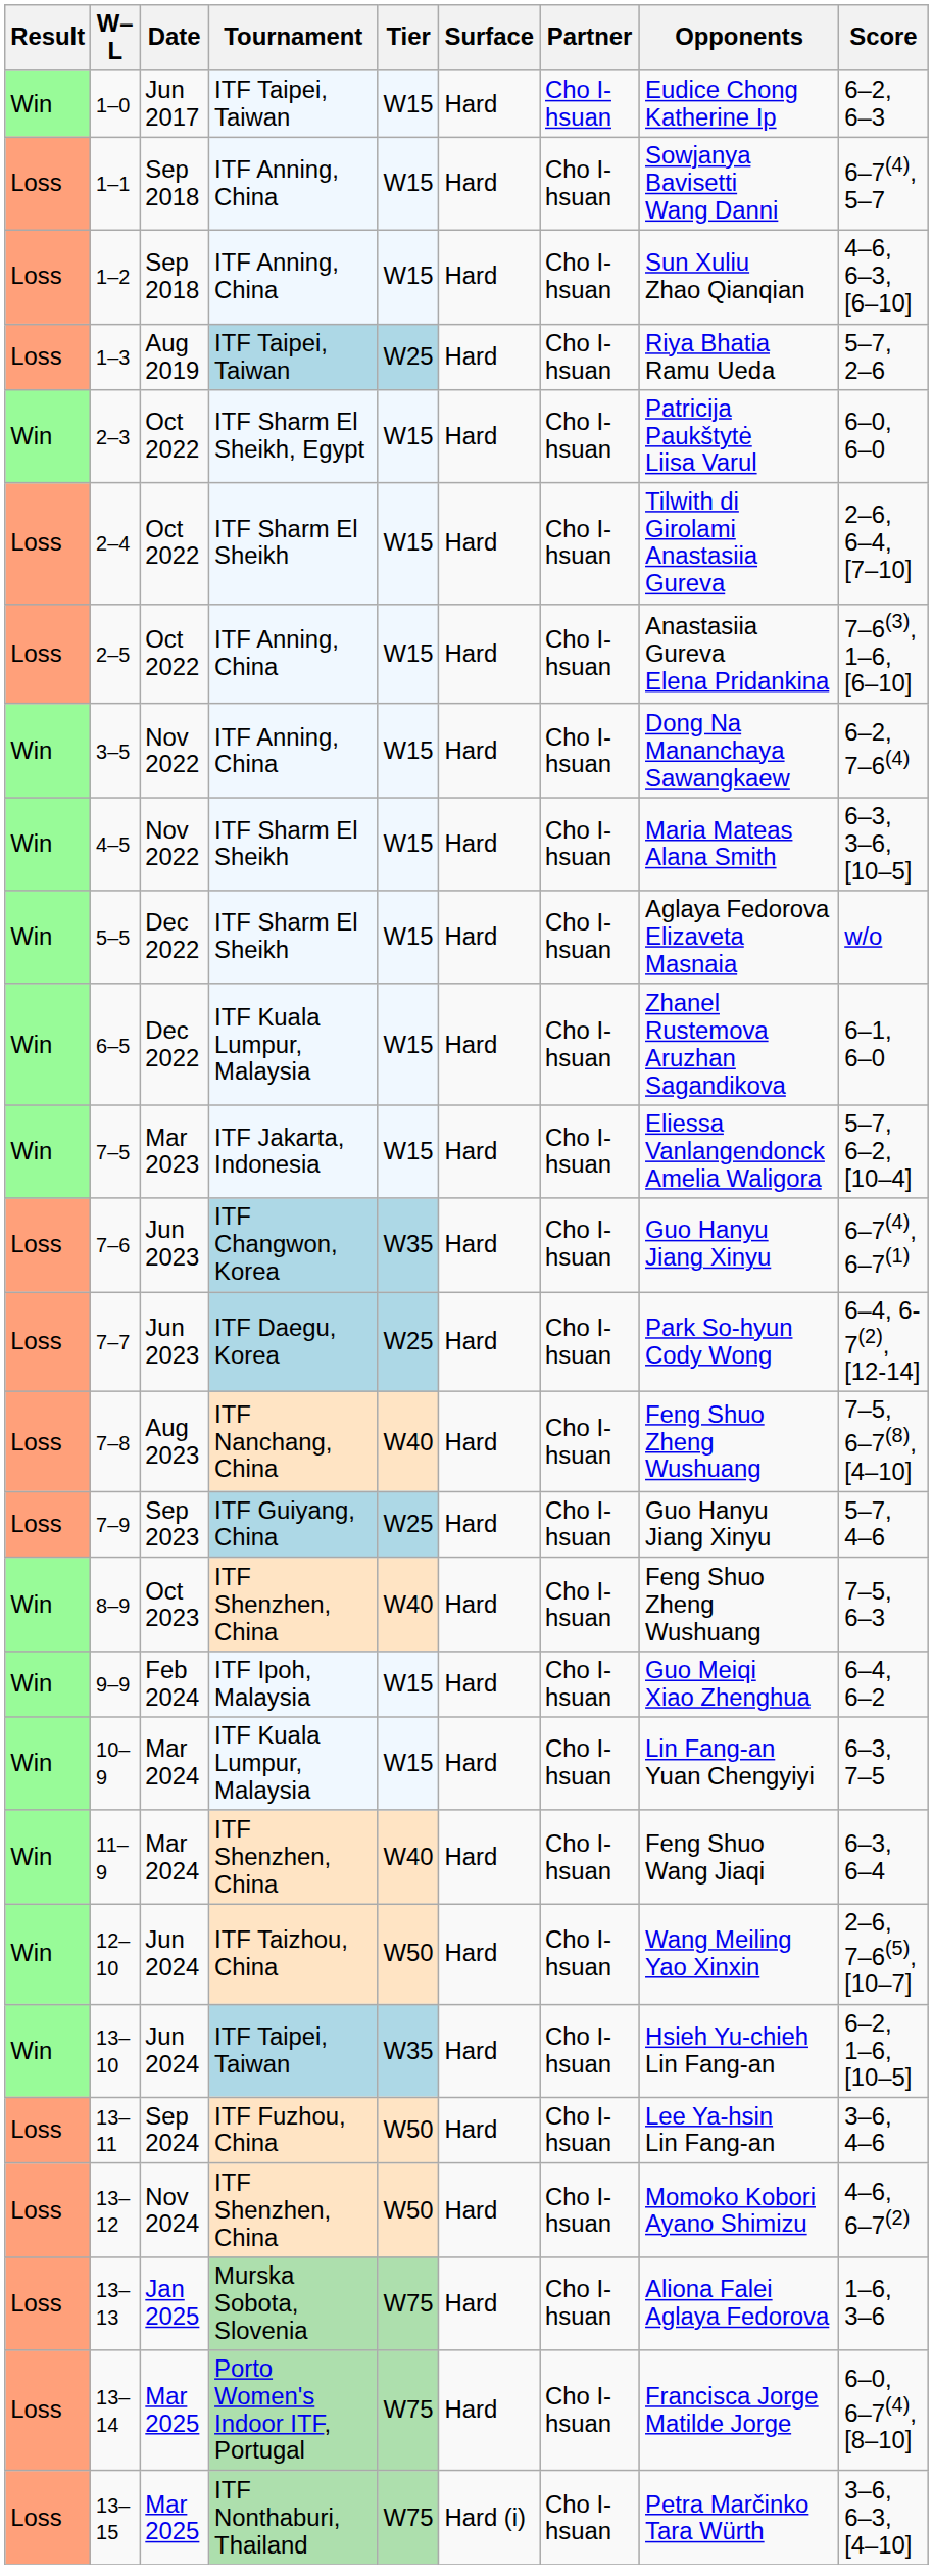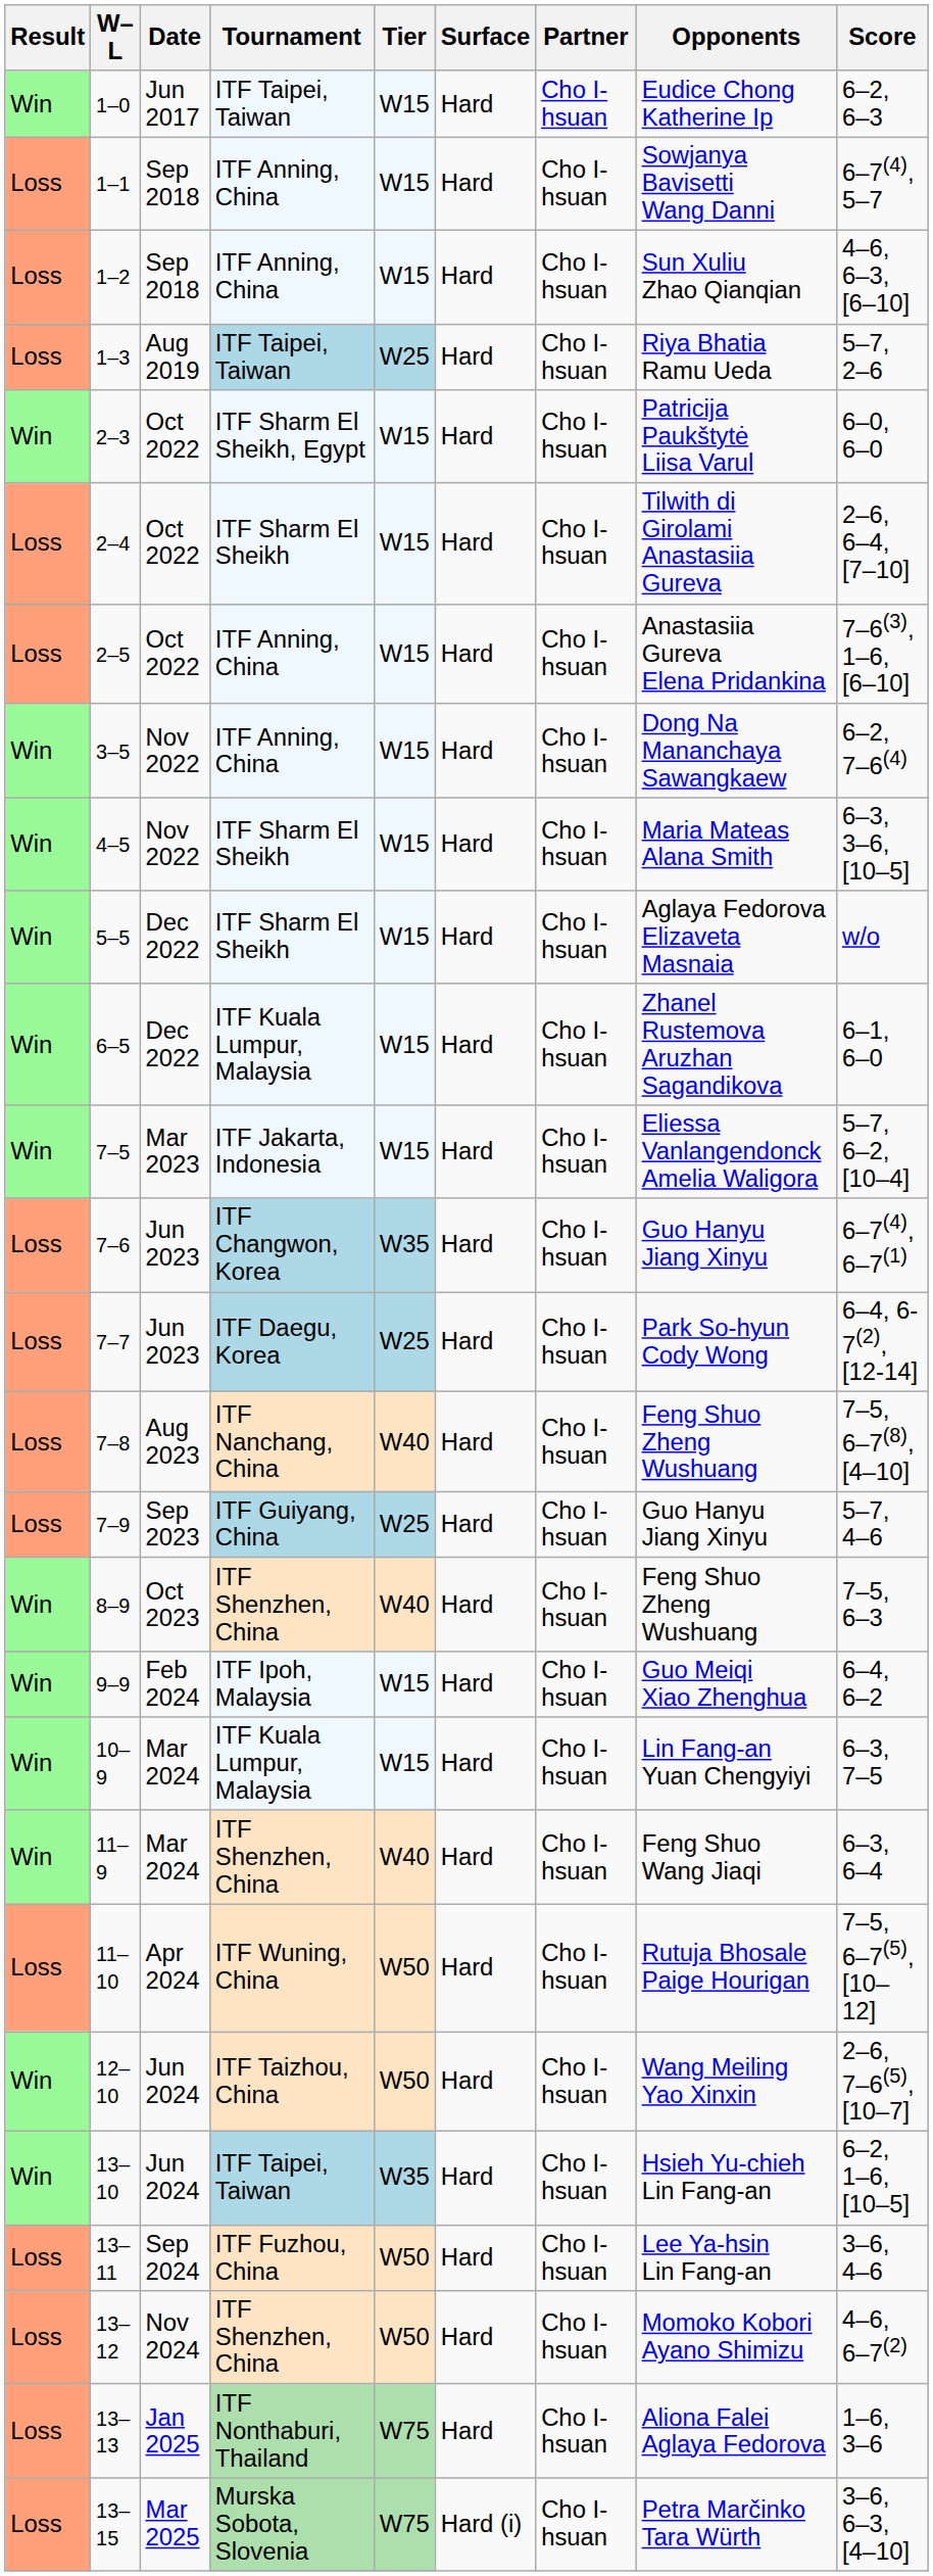+ row: Loss | 11–10 | Apr 2024 | ITF Wuning, China | W50 | Hard | Cho I-hsuan | Rutuja Bhosale Paige Hourigan | 7–5, 6–7(5), [10–12]
13–13 | Tournament: Murska Sobota, Slovenia -> ITF Nonthaburi, Thailand
- row: Loss | 13–14 | Mar 2025 | Porto Women's Indoor ITF, Portugal | W75 | Hard | Cho I-hsuan | Francisca Jorge Matilde Jorge | 6–0, 6–7(4), [8–10]
13–15 | Tournament: ITF Nonthaburi, Thailand -> Murska Sobota, Slovenia
